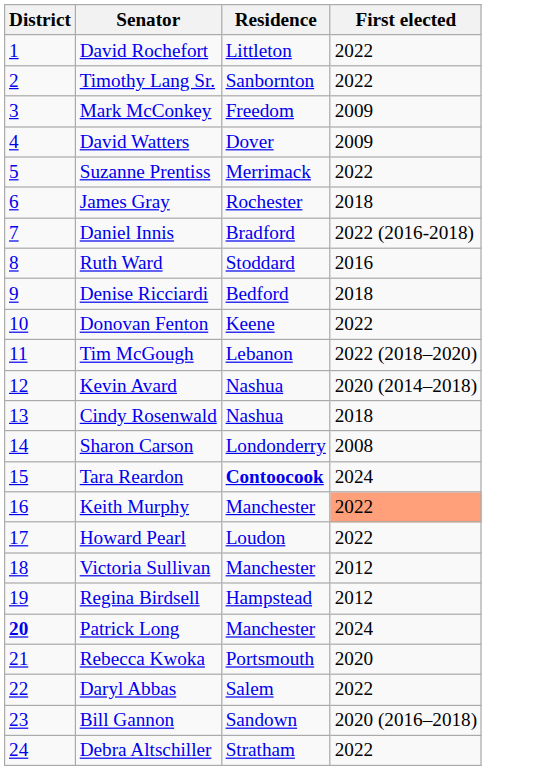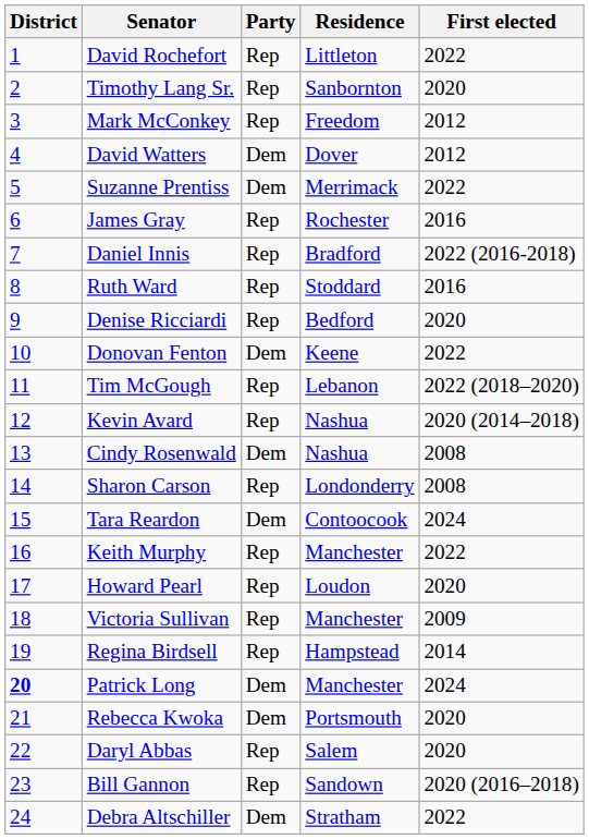+ column: Party | Rep | Rep | Rep | Dem | Dem | Rep | Rep | Rep | Rep | Dem | Rep | Rep | Dem | Rep | Dem | Rep | Rep | Rep | Rep | Dem | Dem | Rep | Rep | Dem
Timothy Lang Sr. | First elected: 2022 -> 2020
Mark McConkey | First elected: 2009 -> 2012
David Watters | First elected: 2009 -> 2012
James Gray | First elected: 2018 -> 2016
Denise Ricciardi | First elected: 2018 -> 2020
Cindy Rosenwald | First elected: 2018 -> 2008
Tara Reardon | Residence: bold -> normal
Keith Murphy | First elected: lightsalmon background -> no background
Howard Pearl | First elected: 2022 -> 2020
Victoria Sullivan | First elected: 2012 -> 2009
Regina Birdsell | First elected: 2012 -> 2014
Daryl Abbas | First elected: 2022 -> 2020
